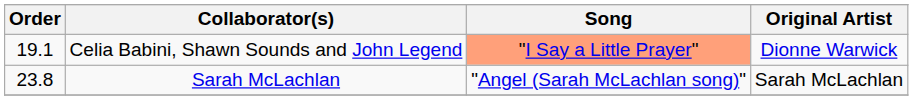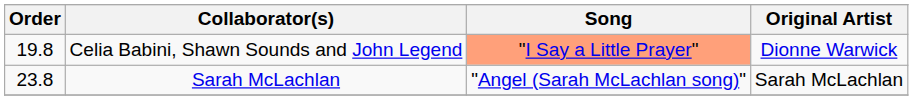Celia Babini, Shawn Sounds and John Legend | Order: 19.1 -> 19.8
